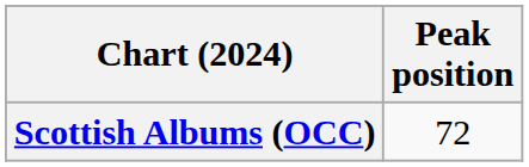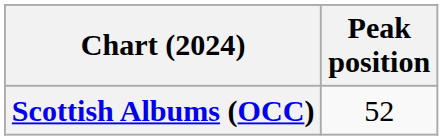Scottish Albums (OCC) | Peak position: 72 -> 52
